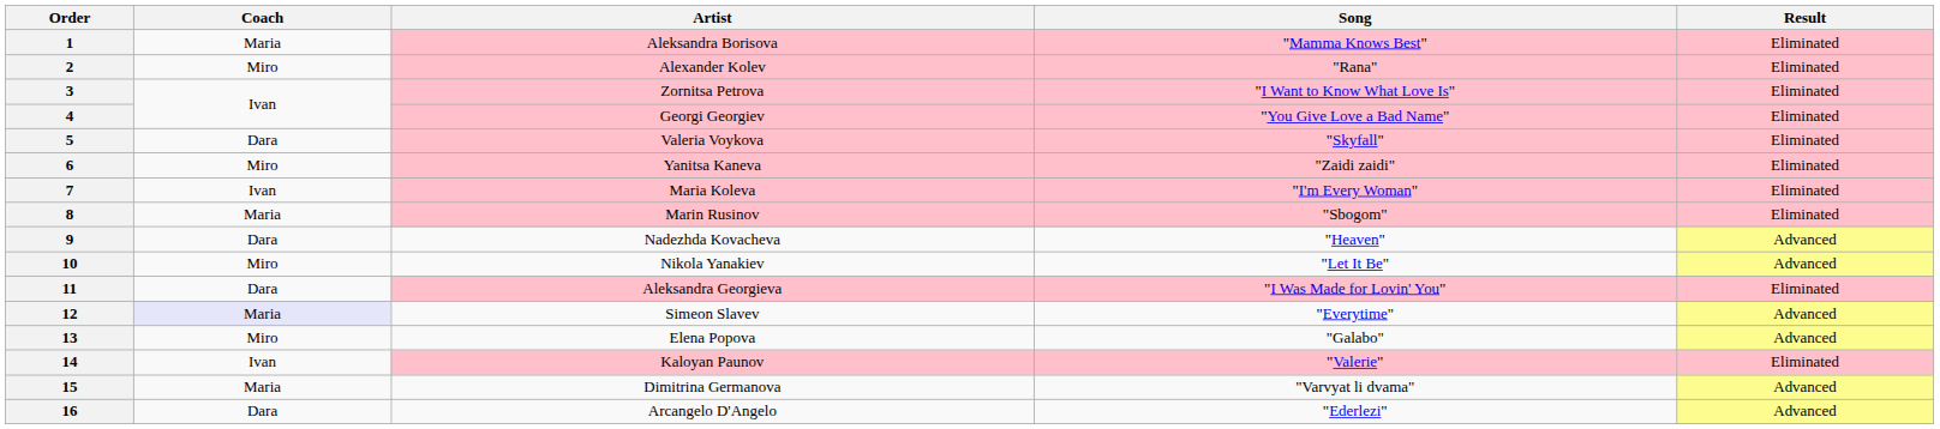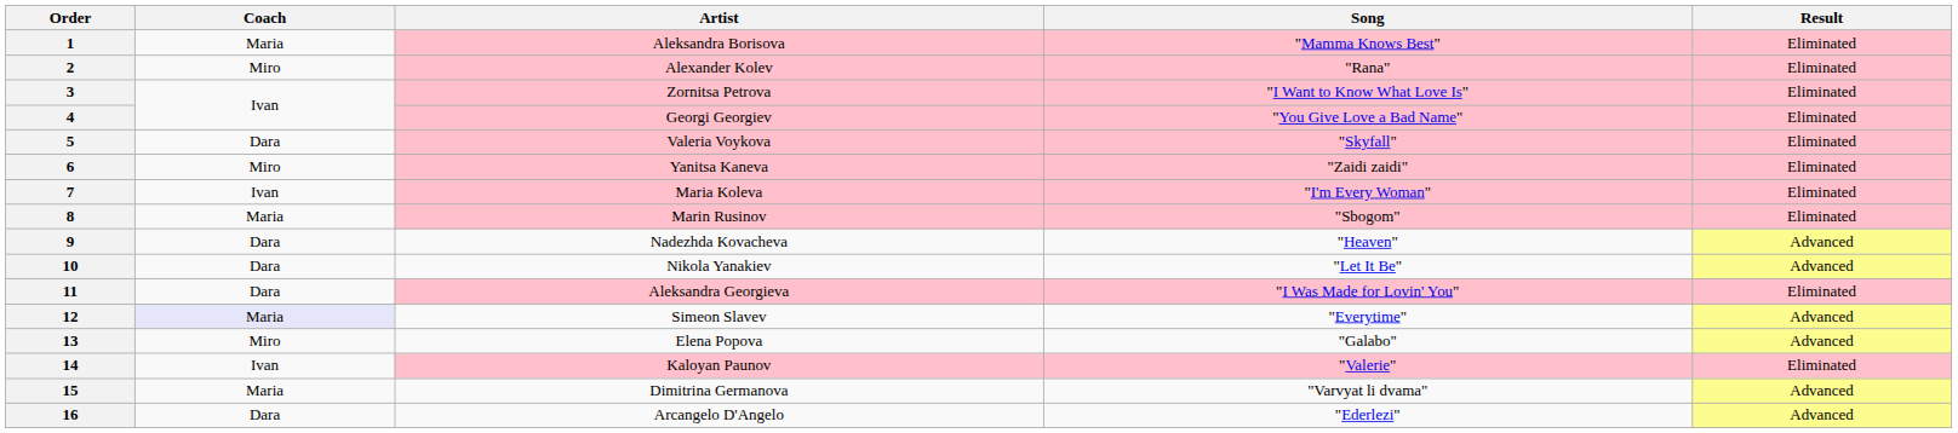10 | Coach: Miro -> Dara
